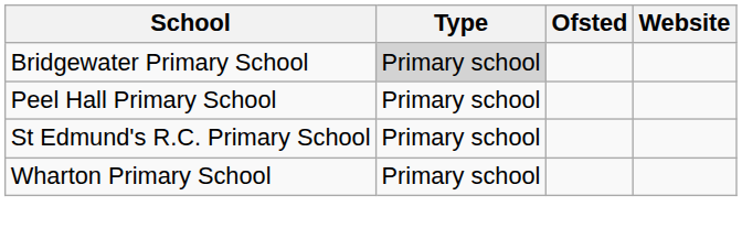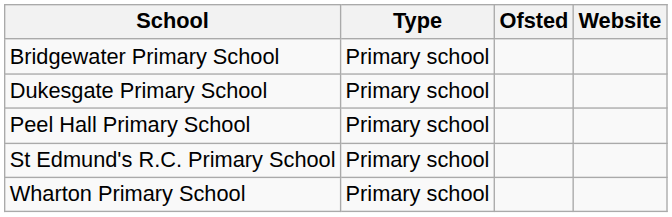Bridgewater Primary School | Type: lightgrey background -> no background
+ row: Dukesgate Primary School | Primary school
